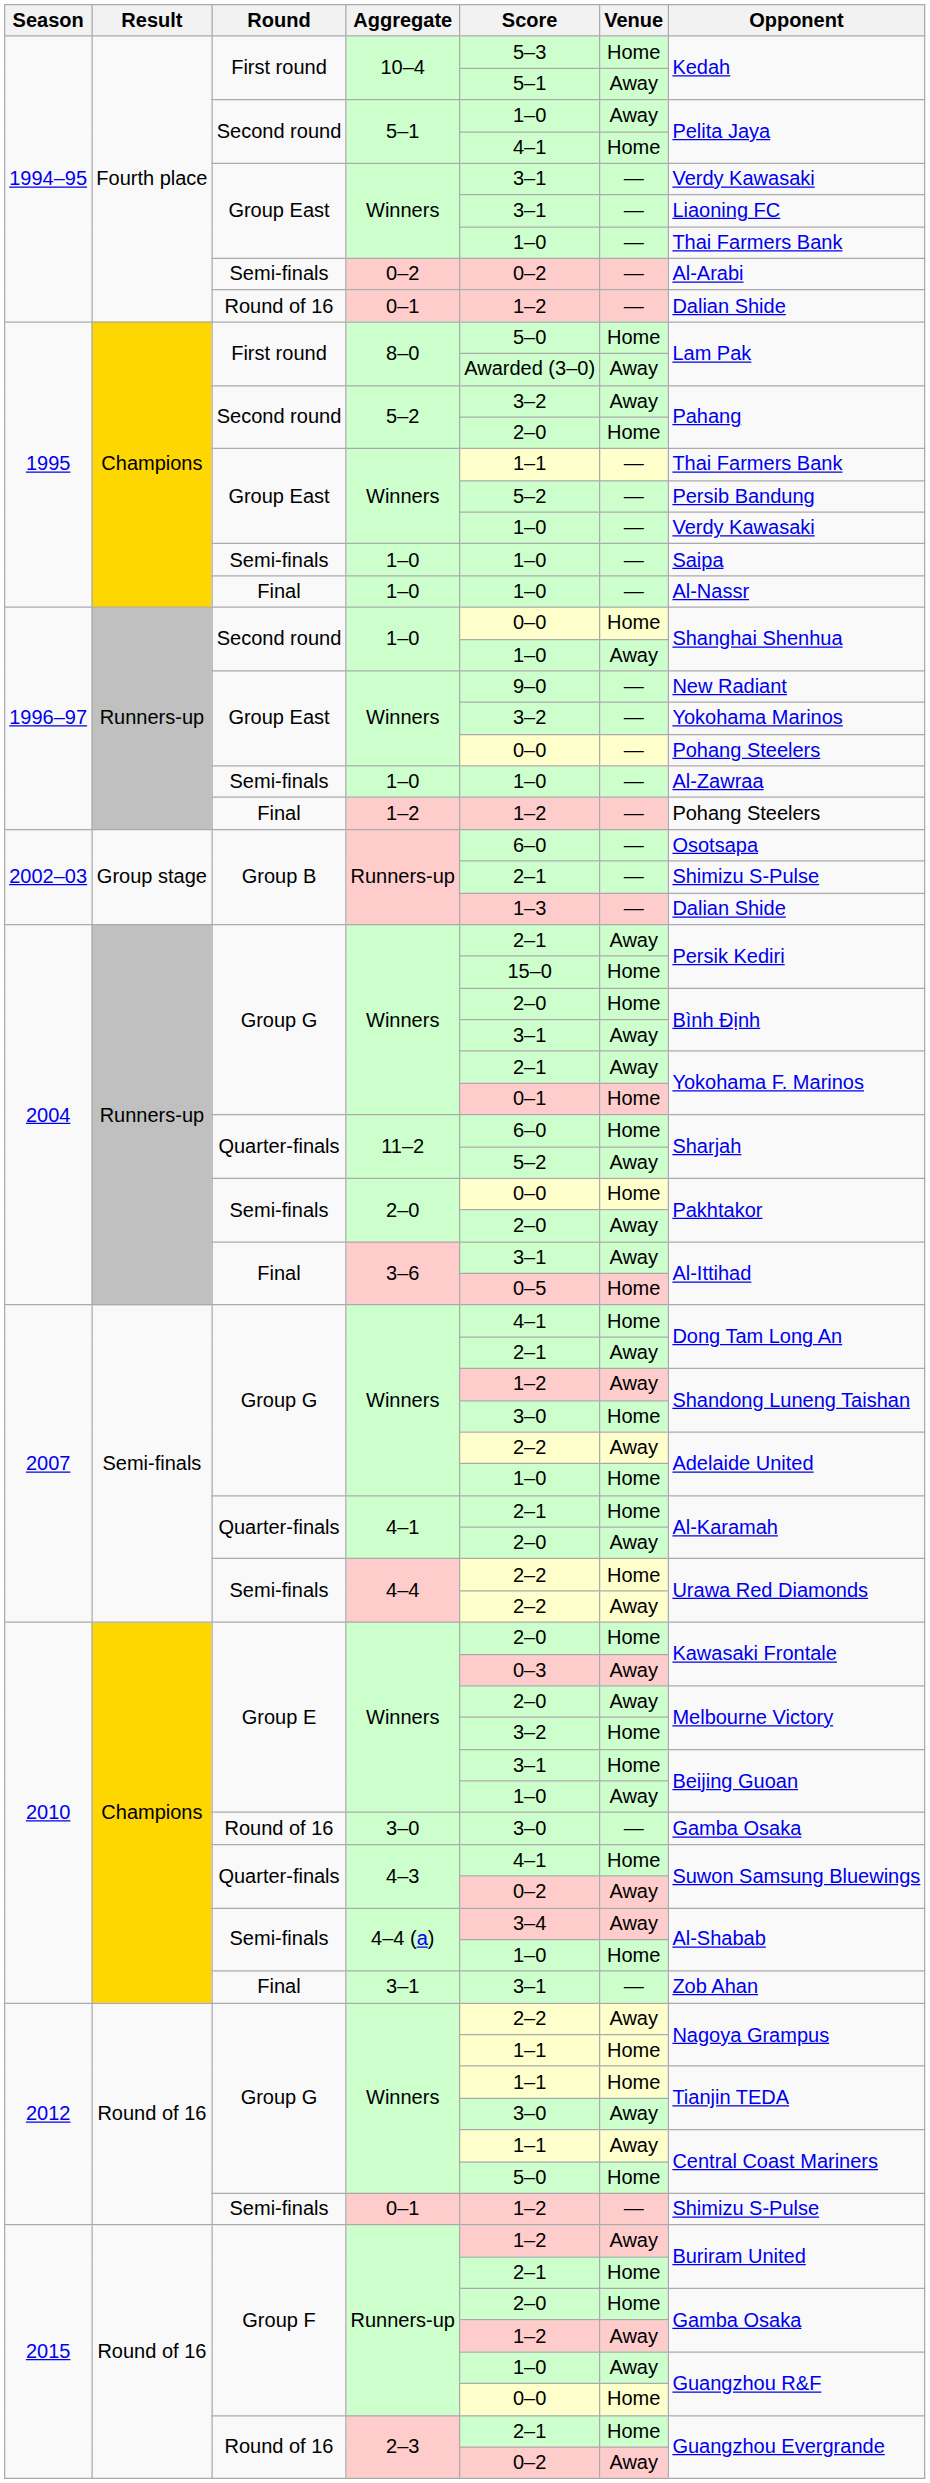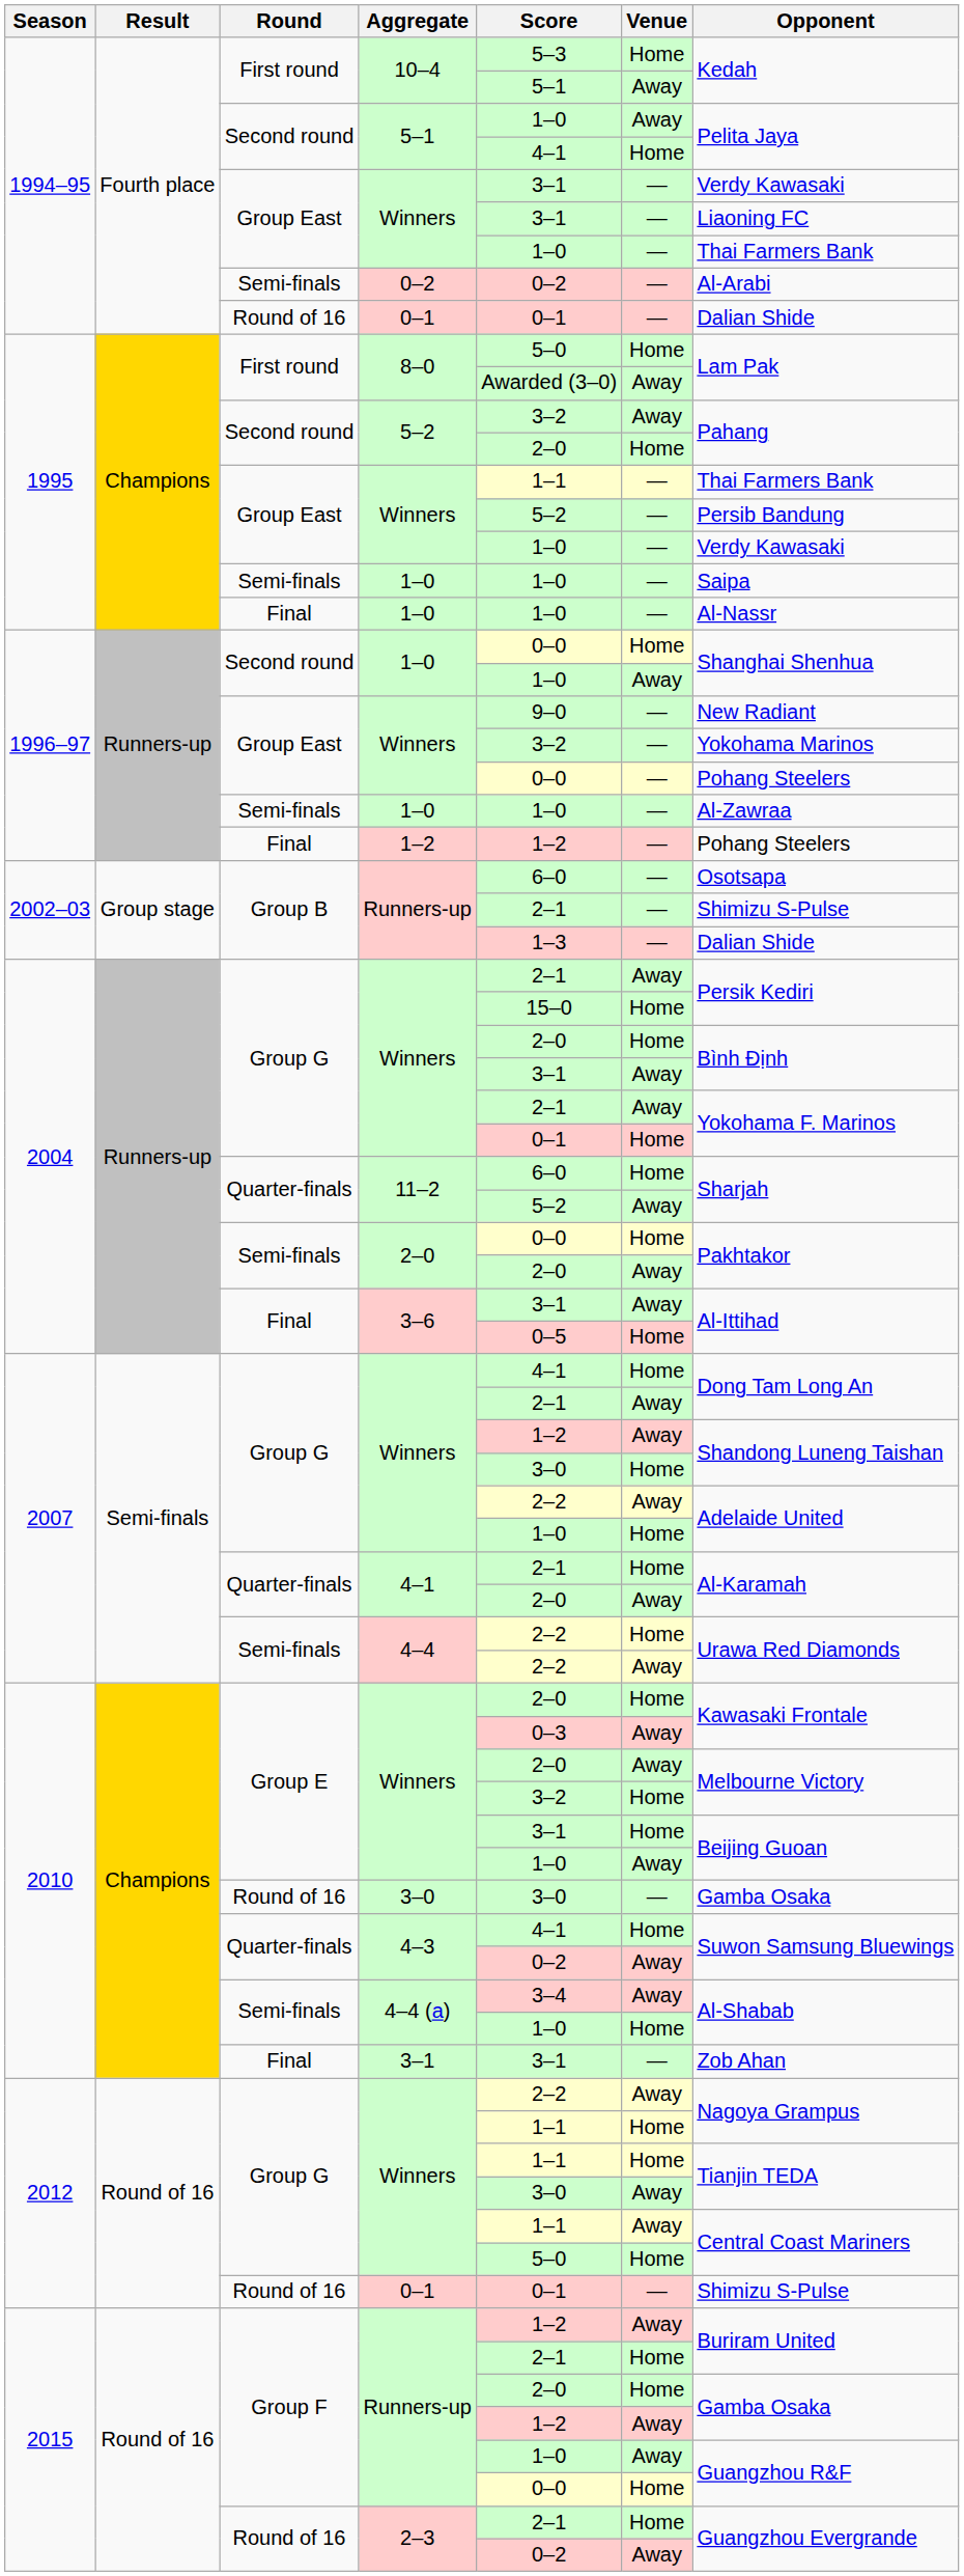1994–95 / 0–1 | Score: 1–2 -> 0–1
2012 / 0–1 | Round: Semi-finals -> Round of 16
2012 / 0–1 | Score: 1–2 -> 0–1
